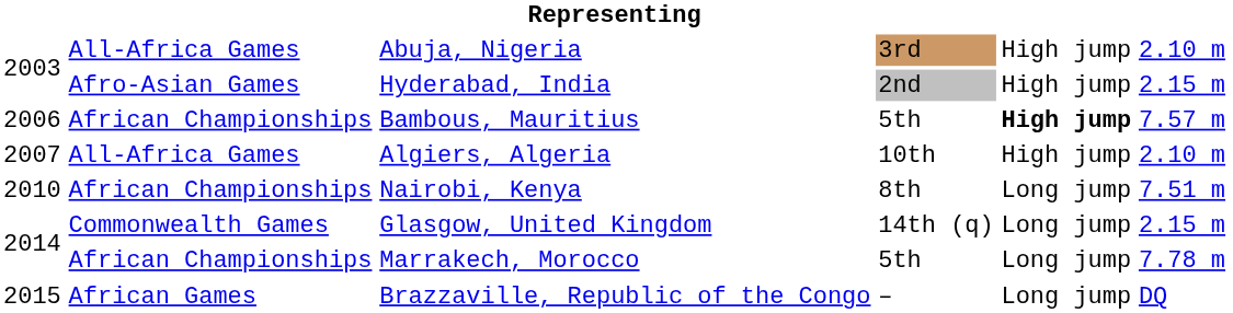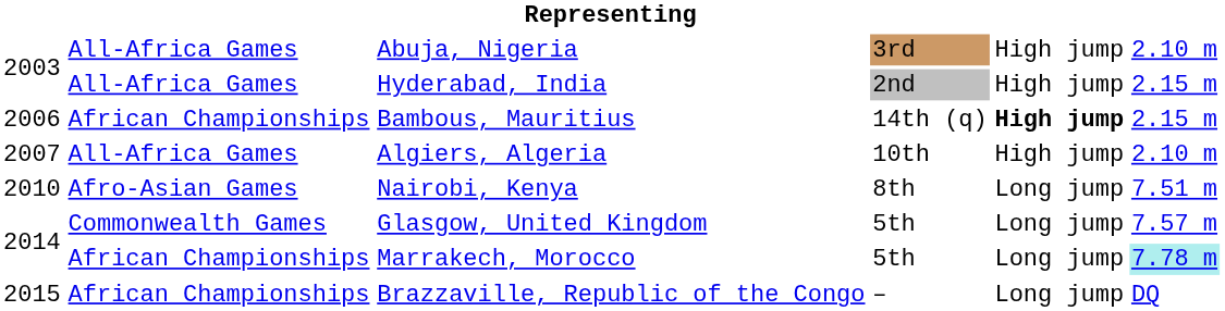Hyderabad, India | column 2: Afro-Asian Games -> All-Africa Games
Bambous, Mauritius | column 4: 5th -> 14th (q)
Bambous, Mauritius | column 6: 7.57 m -> 2.15 m
Nairobi, Kenya | column 2: African Championships -> Afro-Asian Games
Glasgow, United Kingdom | column 4: 14th (q) -> 5th
Glasgow, United Kingdom | column 6: 2.15 m -> 7.57 m
Marrakech, Morocco | column 6: no background -> paleturquoise background
Brazzaville, Republic of the Congo | column 2: African Games -> African Championships
